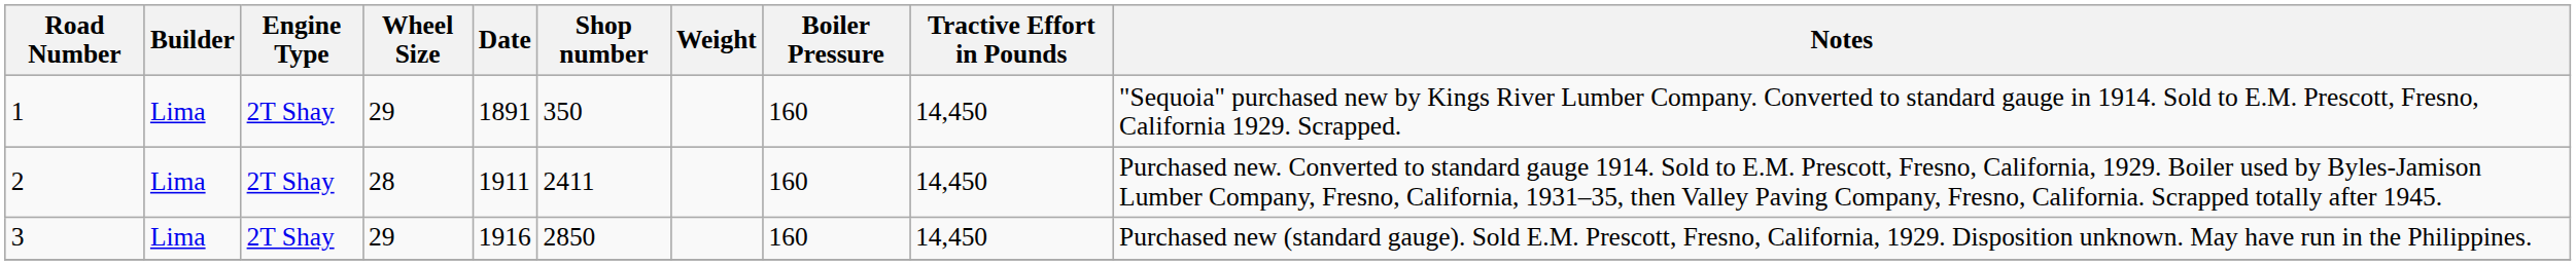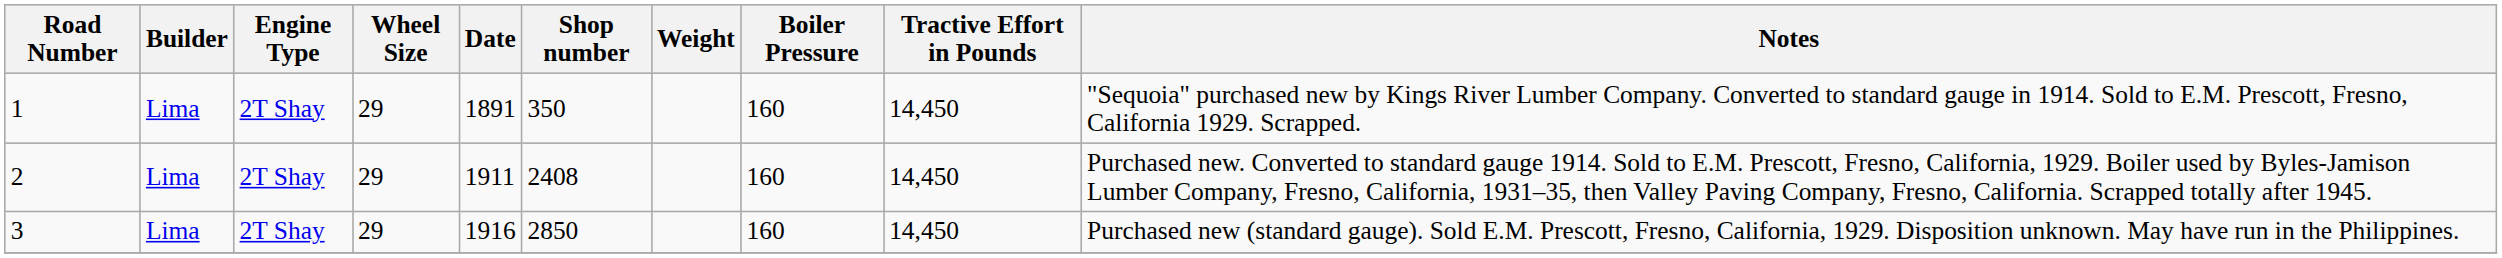2 | Wheel Size: 28 -> 29
2 | Shop number: 2411 -> 2408
